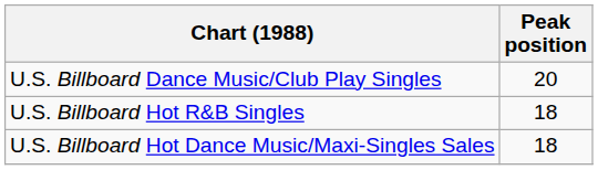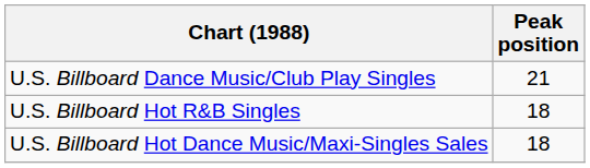U.S. Billboard Dance Music/Club Play Singles | Peak position: 20 -> 21
